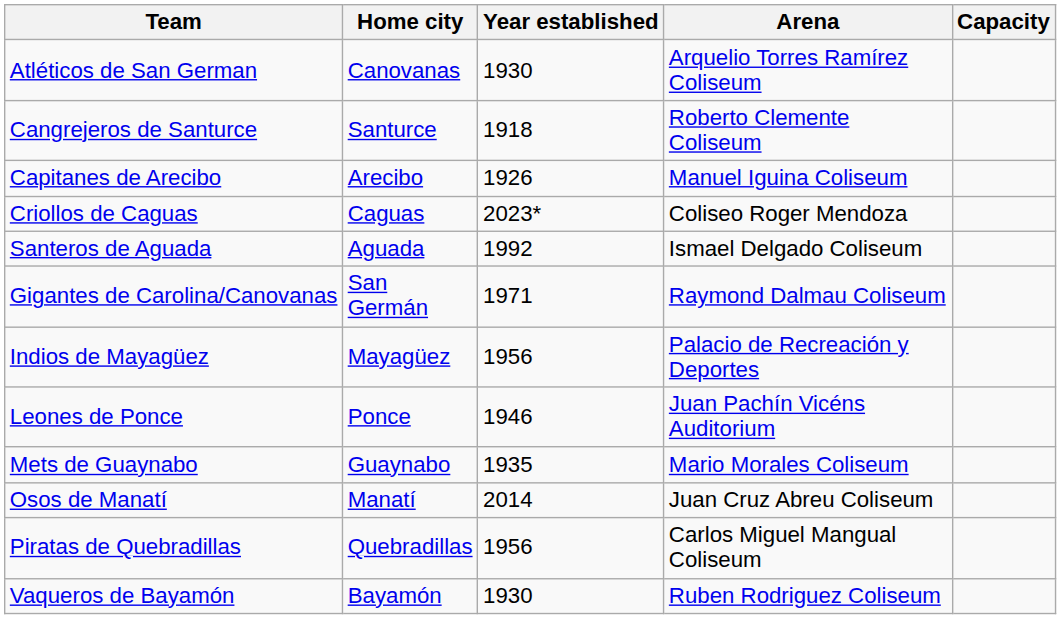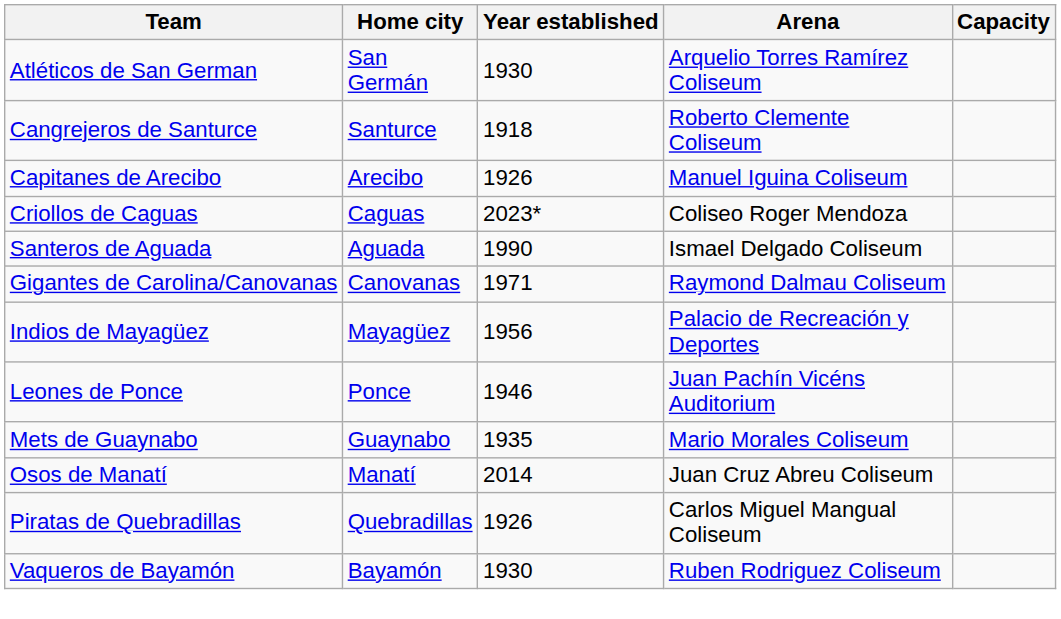Atléticos de San German | Home city: Canovanas -> San Germán
Santeros de Aguada | Year established: 1992 -> 1990
Gigantes de Carolina/Canovanas | Home city: San Germán -> Canovanas
Piratas de Quebradillas | Year established: 1956 -> 1926
